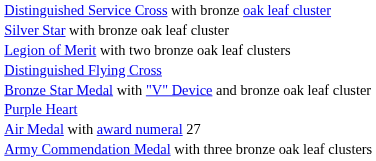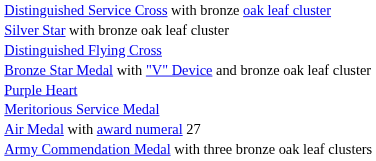- row: Legion of Merit with two bronze oak leaf clusters
+ row: Meritorious Service Medal
